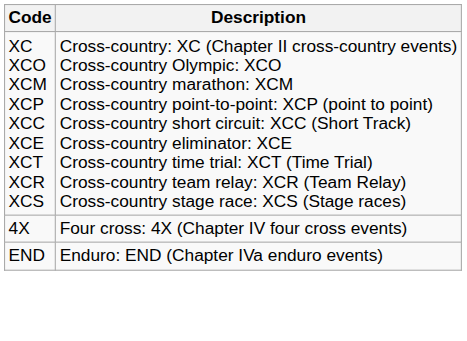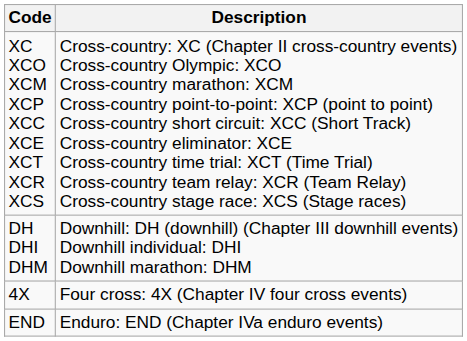+ row: DH DHI DHM | Downhill: DH (downhill) (Chapter III downhill events) Downhill individual: DHI Downhill marathon: DHM
